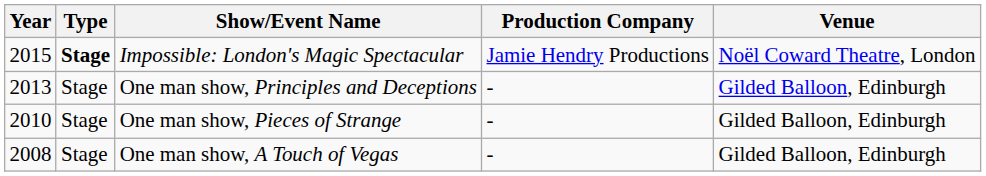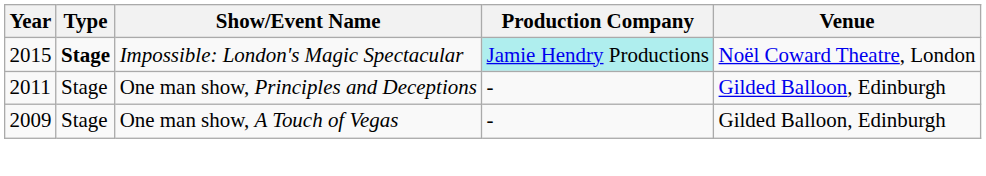Impossible: London's Magic Spectacular | Production Company: no background -> paleturquoise background
One man show, Principles and Deceptions | Year: 2013 -> 2011
- row: 2010 | Stage | One man show, Pieces of Strange | - | Gilded Balloon, Edinburgh
One man show, A Touch of Vegas | Year: 2008 -> 2009
